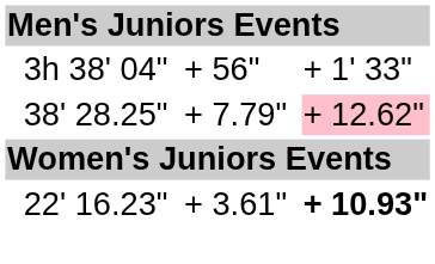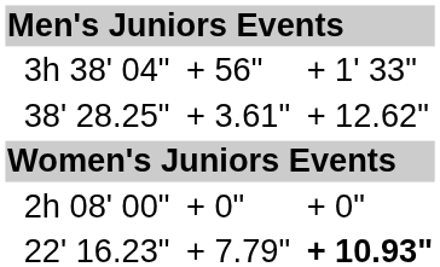38' 28.25" | column 5: + 7.79" -> + 3.61"
38' 28.25" | column 7: pink background -> no background
+ row: 2h 08' 00" | + 0" | + 0"
22' 16.23" | column 5: + 3.61" -> + 7.79"
